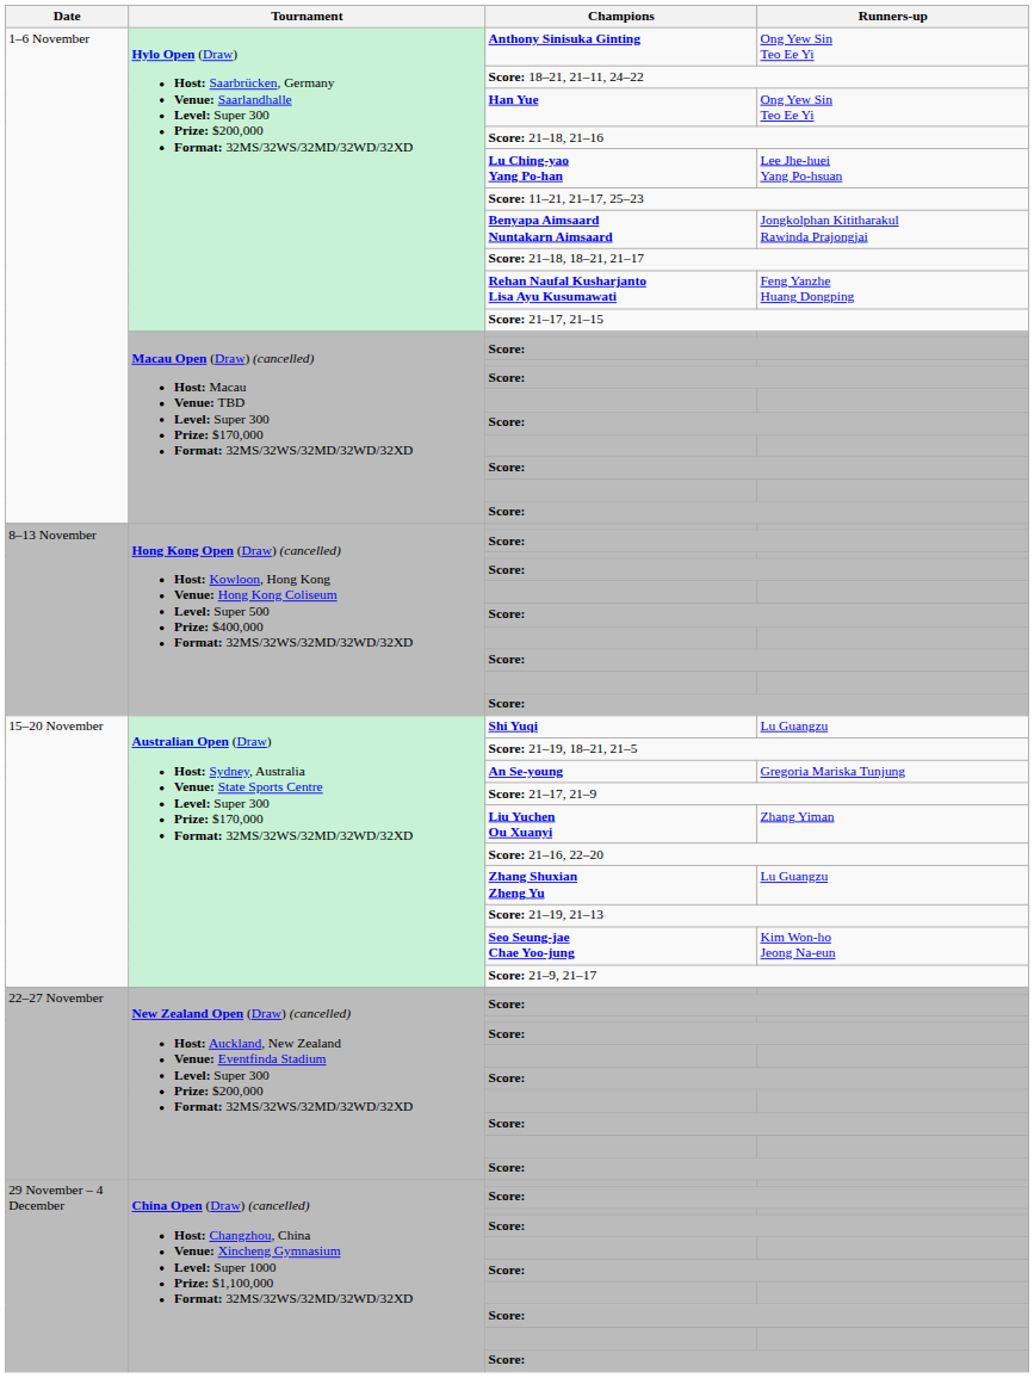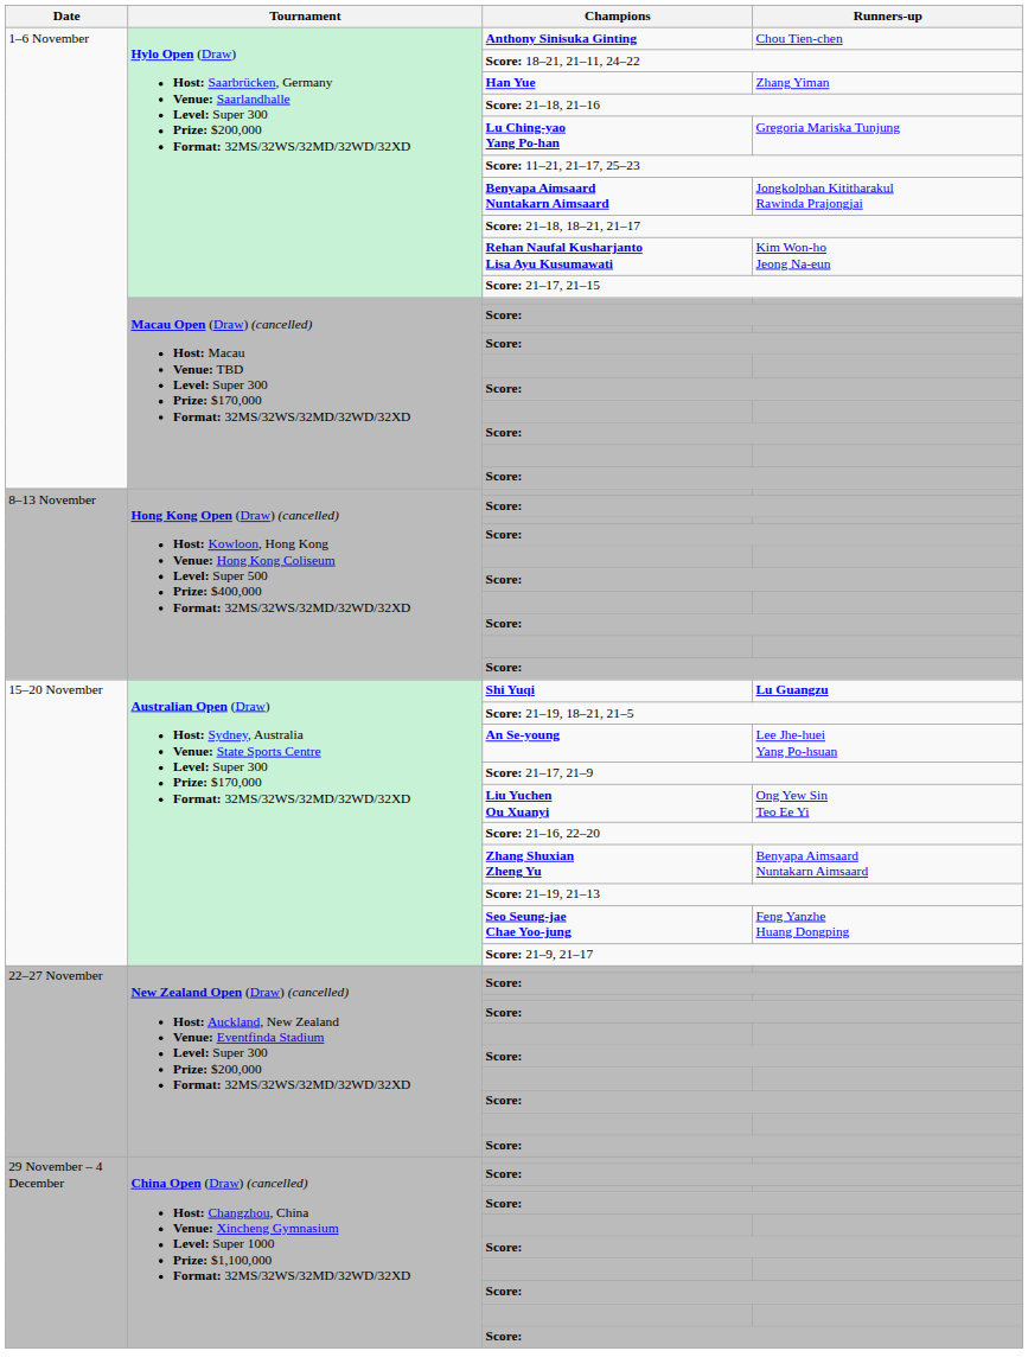Anthony Sinisuka Ginting | Runners-up: Ong Yew Sin Teo Ee Yi -> Chou Tien-chen
Han Yue | Runners-up: Ong Yew Sin Teo Ee Yi -> Zhang Yiman
Lu Ching-yao Yang Po-han | Runners-up: Lee Jhe-huei Yang Po-hsuan -> Gregoria Mariska Tunjung
Rehan Naufal Kusharjanto Lisa Ayu Kusumawati | Runners-up: Feng Yanzhe Huang Dongping -> Kim Won-ho Jeong Na-eun
Shi Yuqi | Runners-up: normal -> bold
An Se-young | Runners-up: Gregoria Mariska Tunjung -> Lee Jhe-huei Yang Po-hsuan
Liu Yuchen Ou Xuanyi | Runners-up: Zhang Yiman -> Ong Yew Sin Teo Ee Yi
Zhang Shuxian Zheng Yu | Runners-up: Lu Guangzu -> Benyapa Aimsaard Nuntakarn Aimsaard
Seo Seung-jae Chae Yoo-jung | Runners-up: Kim Won-ho Jeong Na-eun -> Feng Yanzhe Huang Dongping
